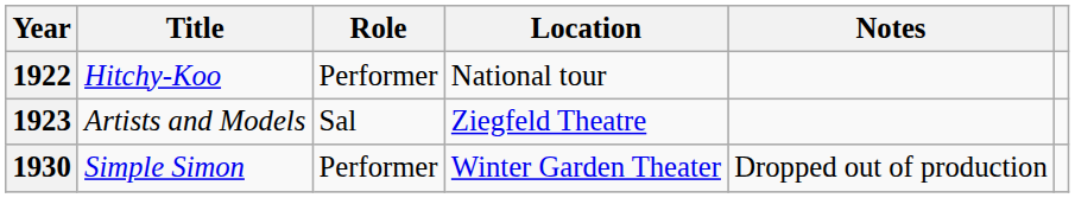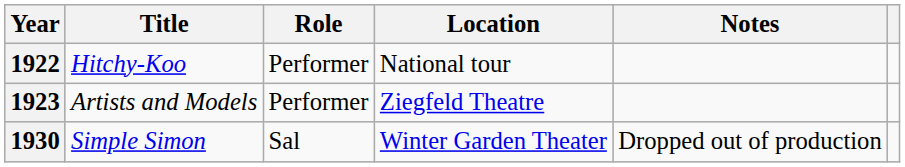1923 | Role: Sal -> Performer
1930 | Role: Performer -> Sal
